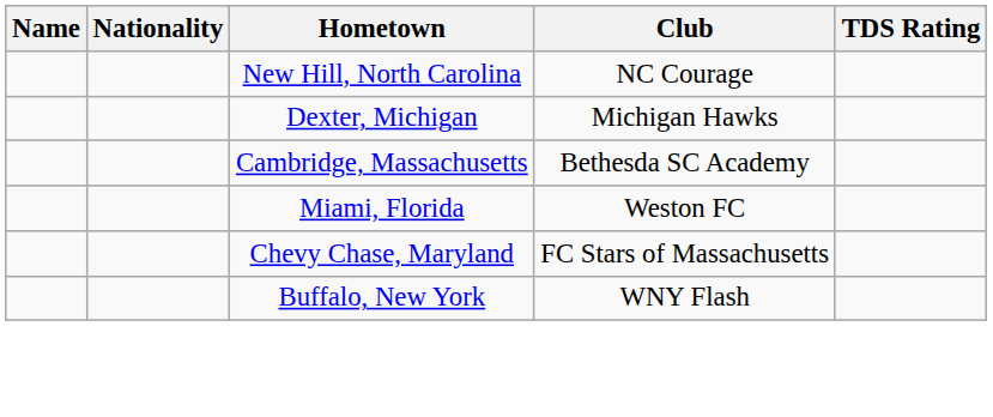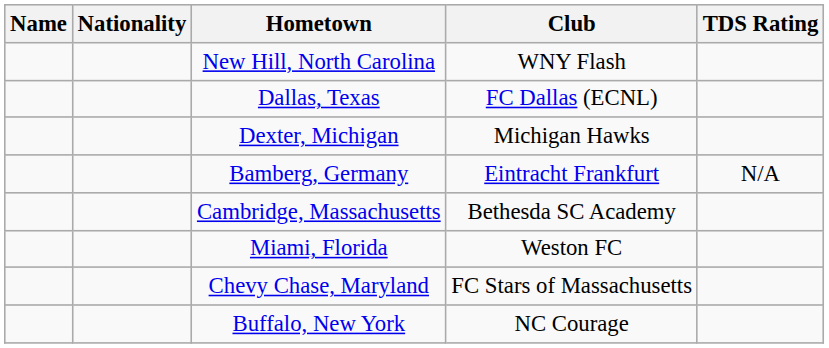New Hill, North Carolina | Club: NC Courage -> WNY Flash
+ row: Dallas, Texas | FC Dallas (ECNL)
+ row: Bamberg, Germany | Eintracht Frankfurt | N/A
Buffalo, New York | Club: WNY Flash -> NC Courage
